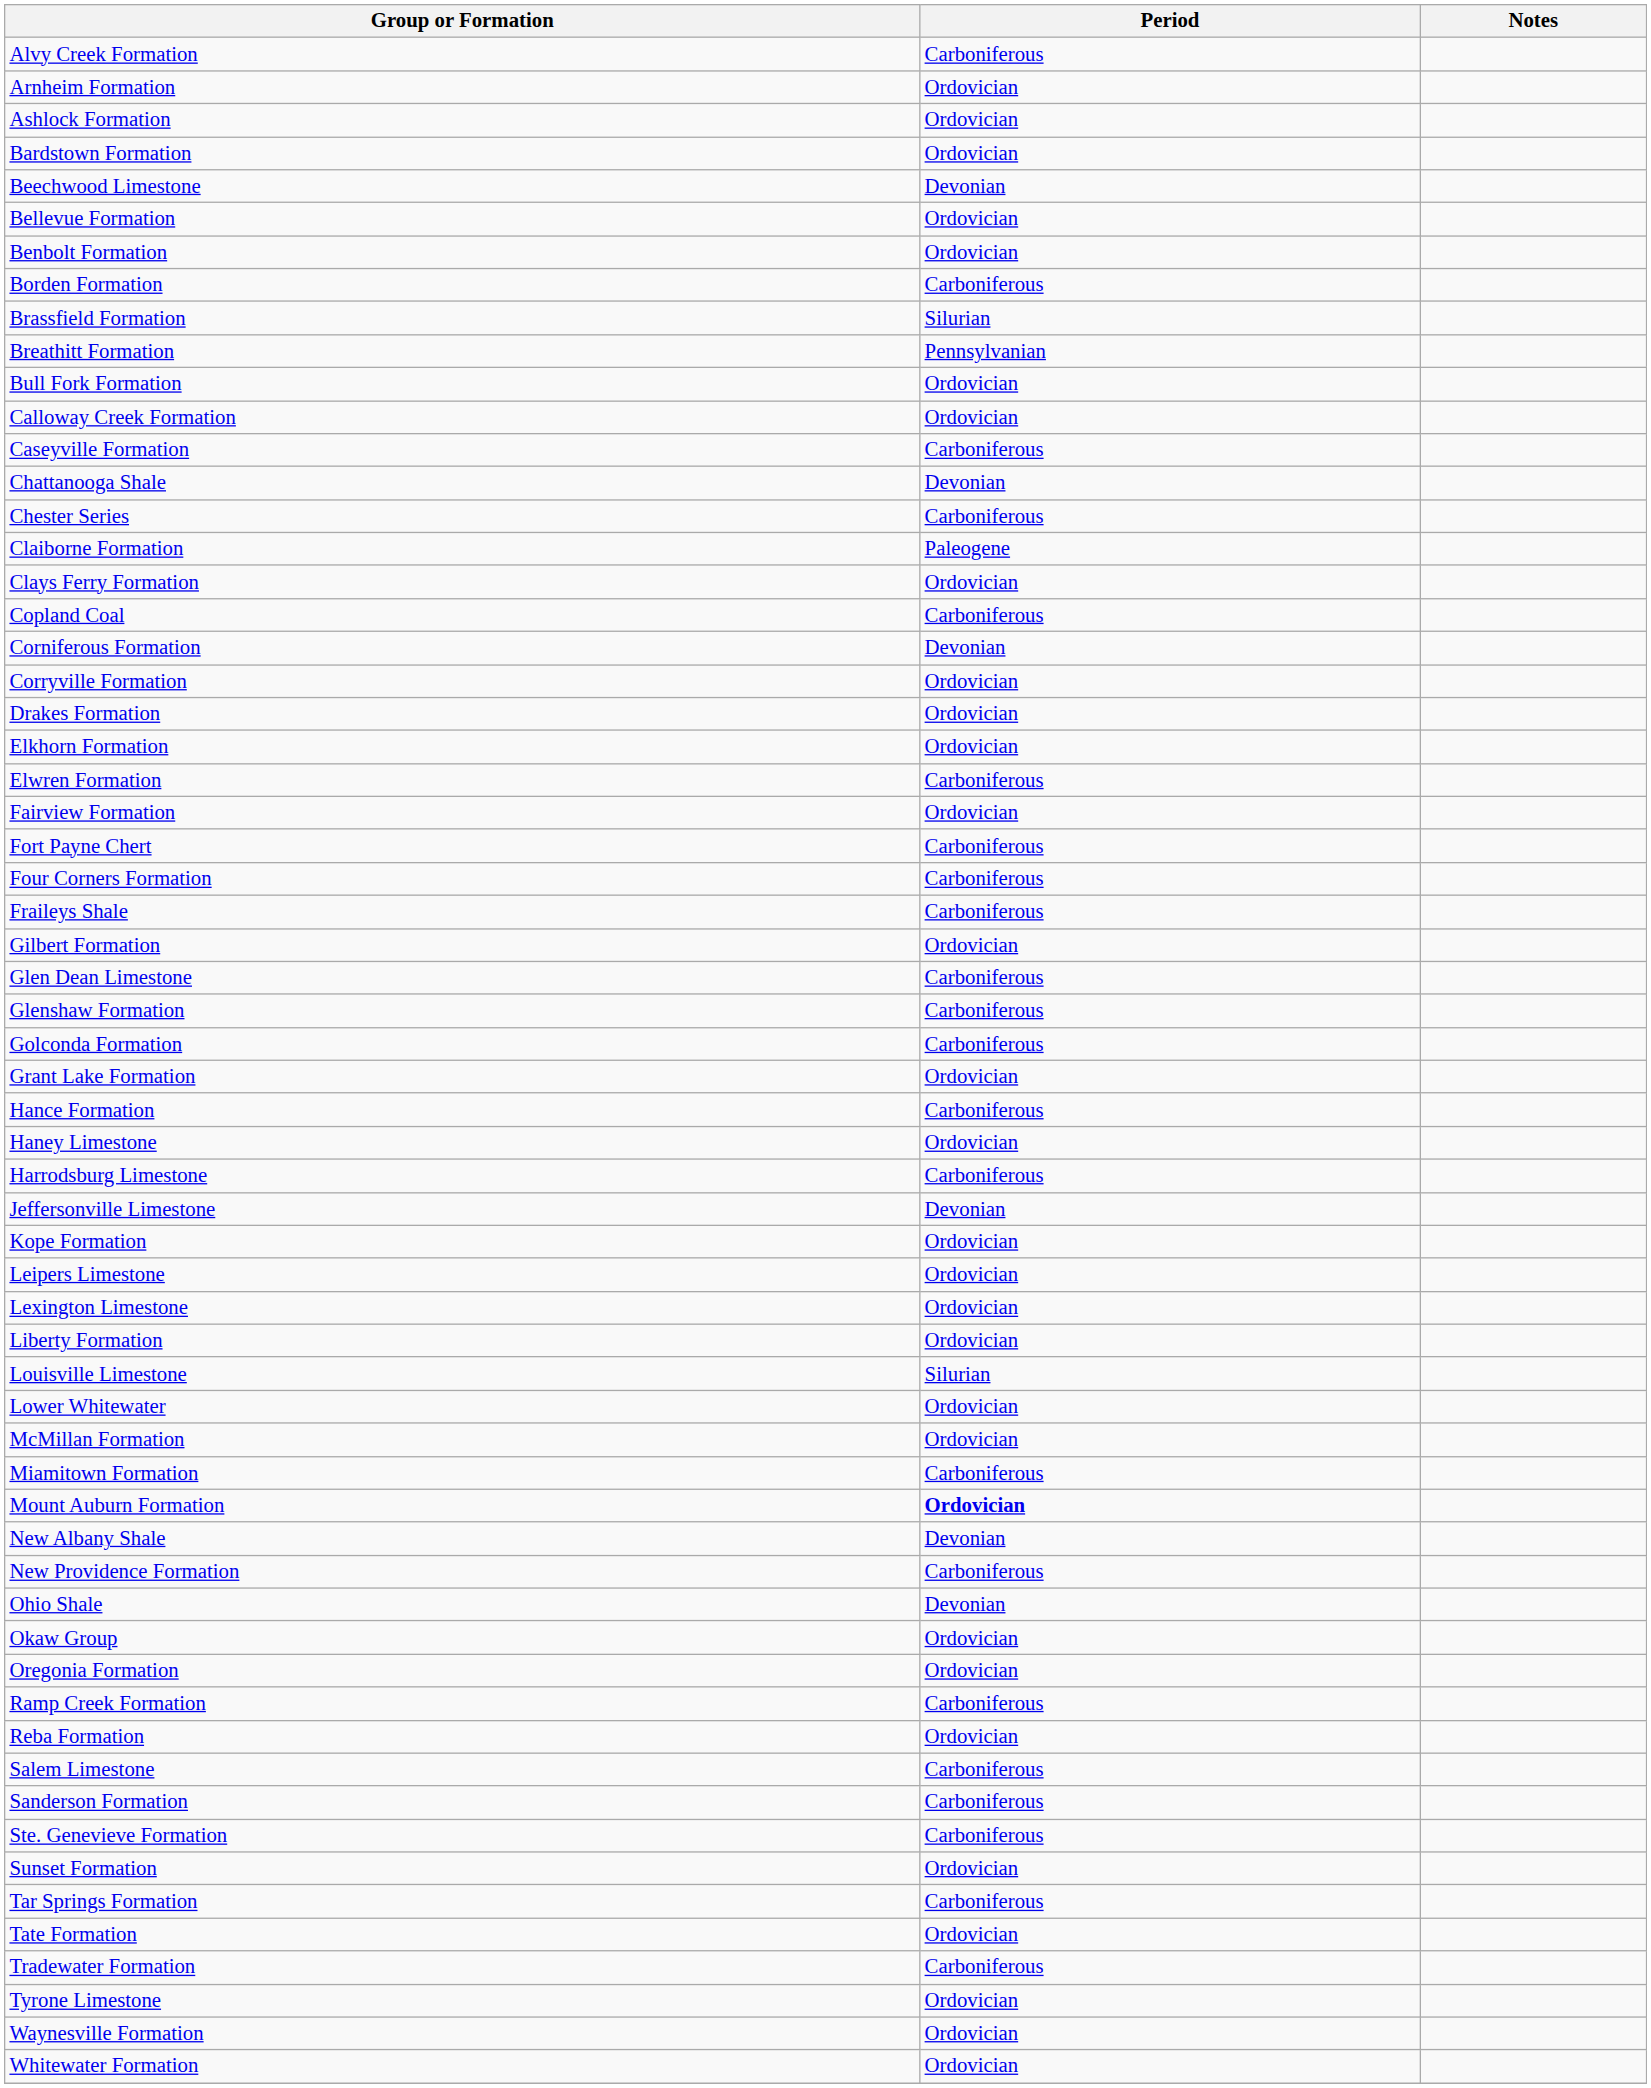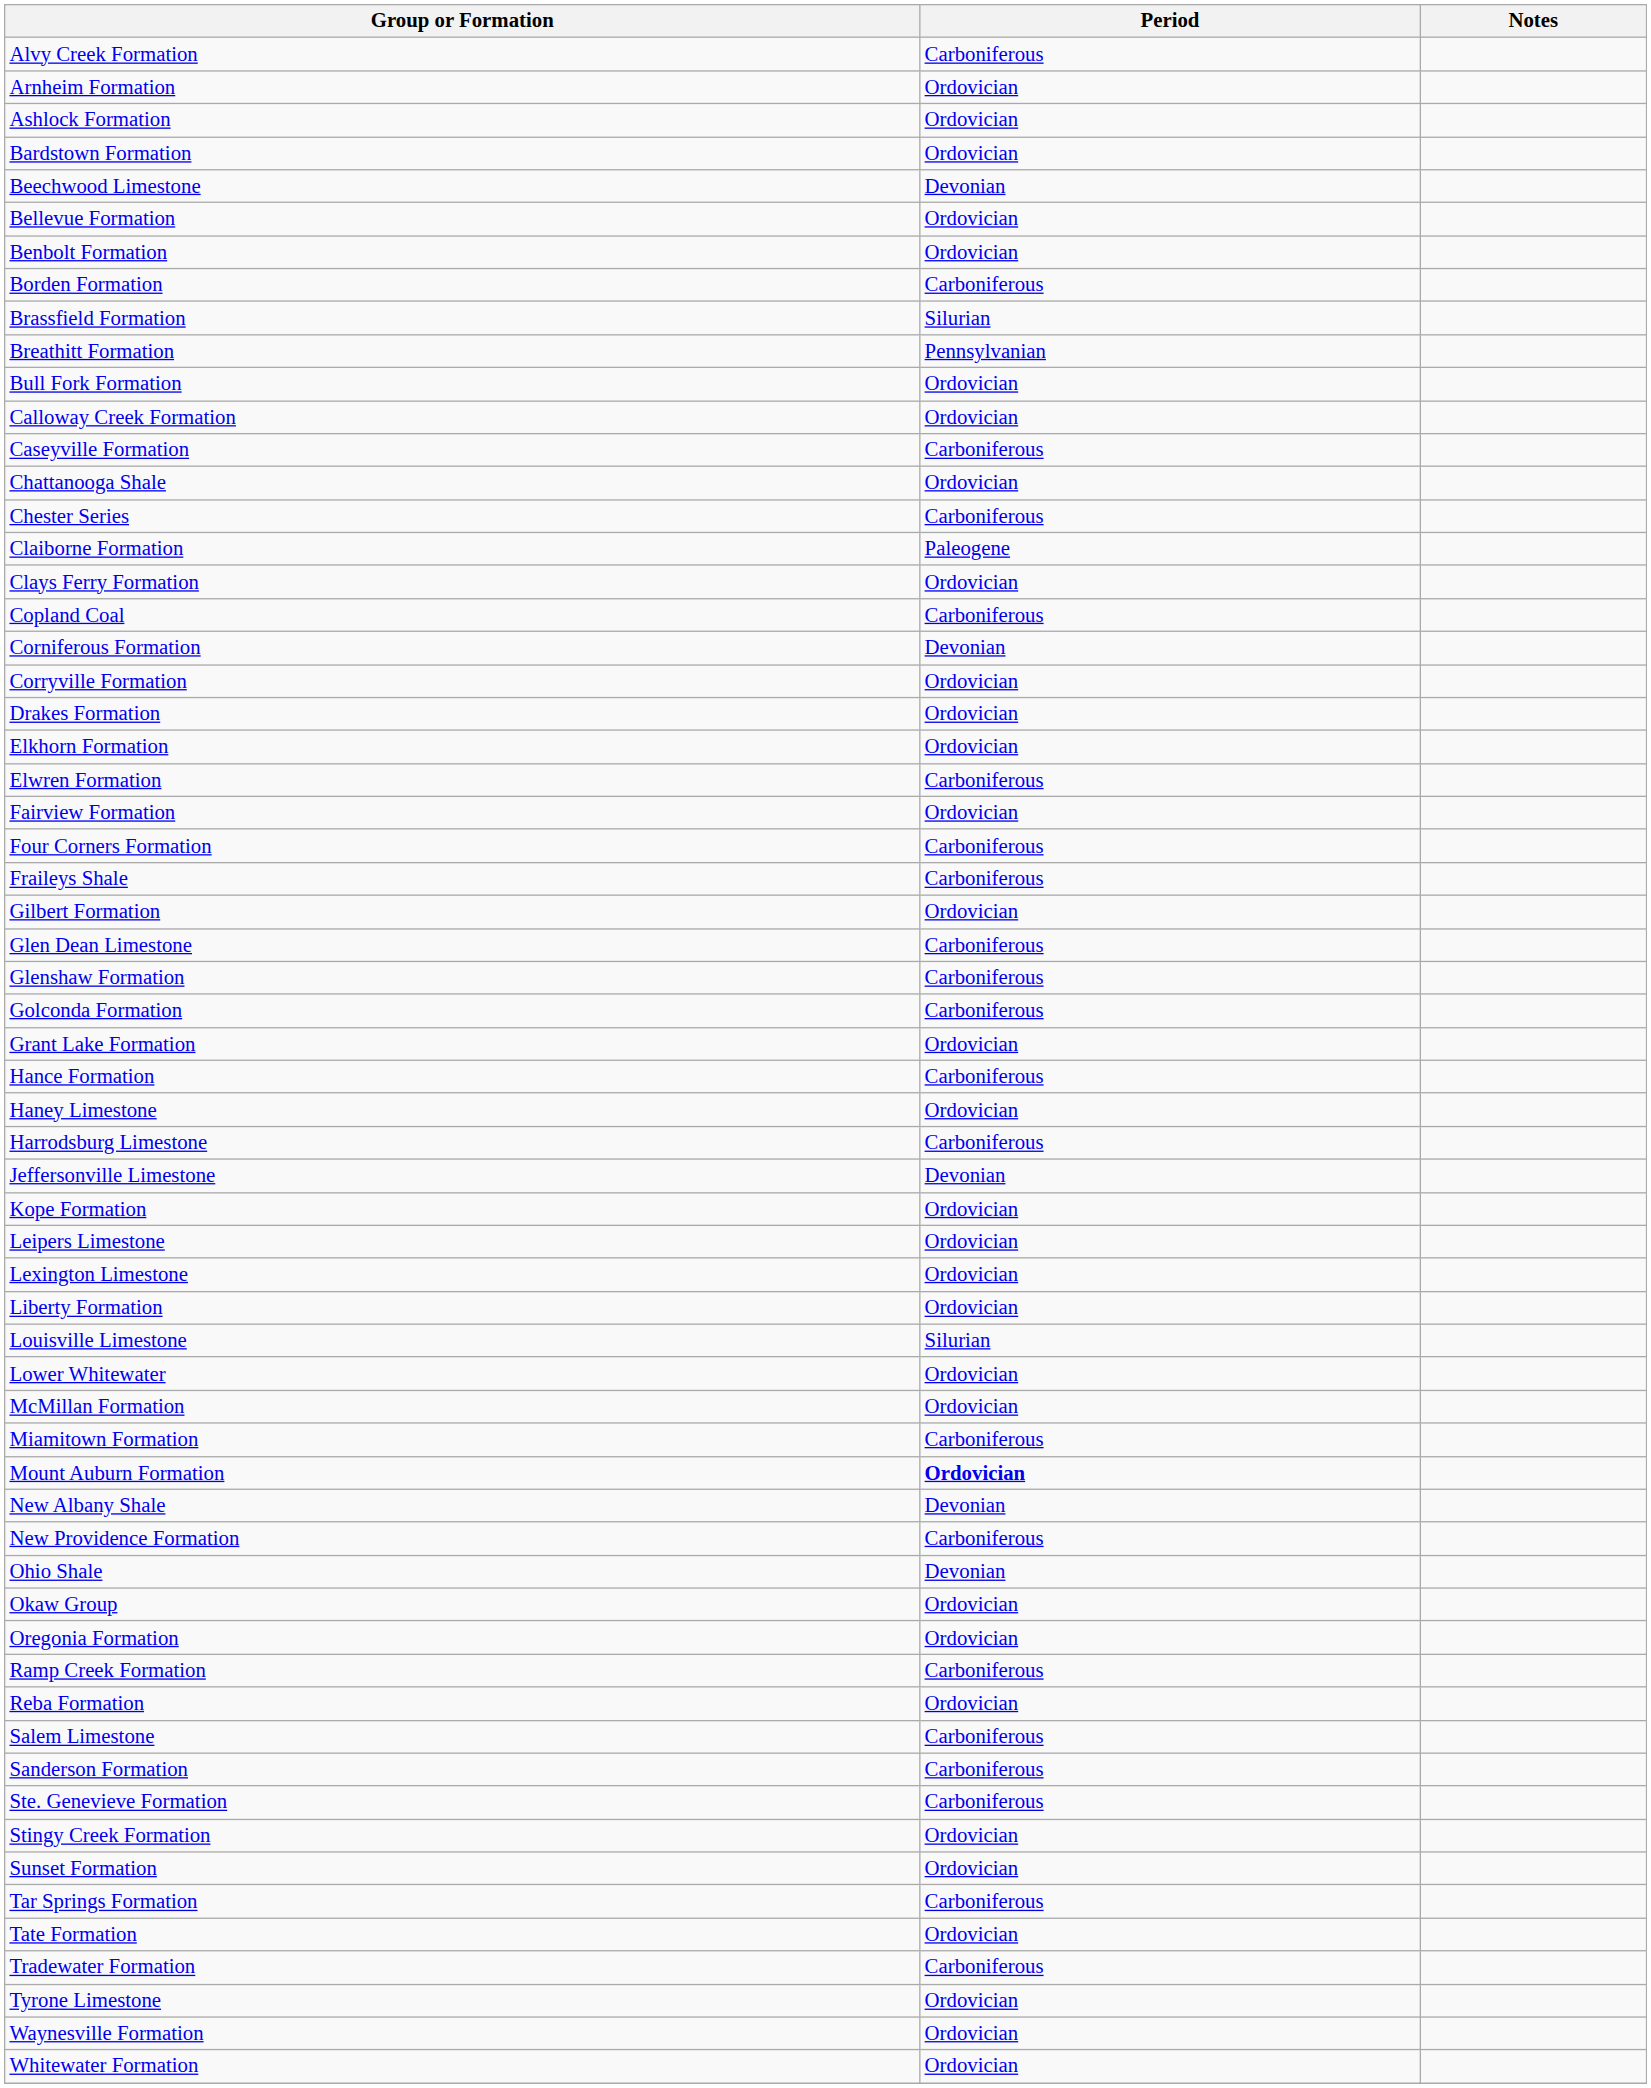Chattanooga Shale | Period: Devonian -> Ordovician
- row: Fort Payne Chert | Carboniferous
+ row: Stingy Creek Formation | Ordovician
